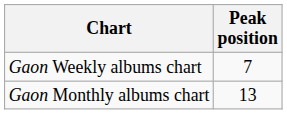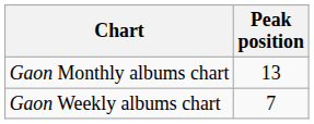rows swapped: Gaon Weekly albums chart <-> Gaon Monthly albums chart
